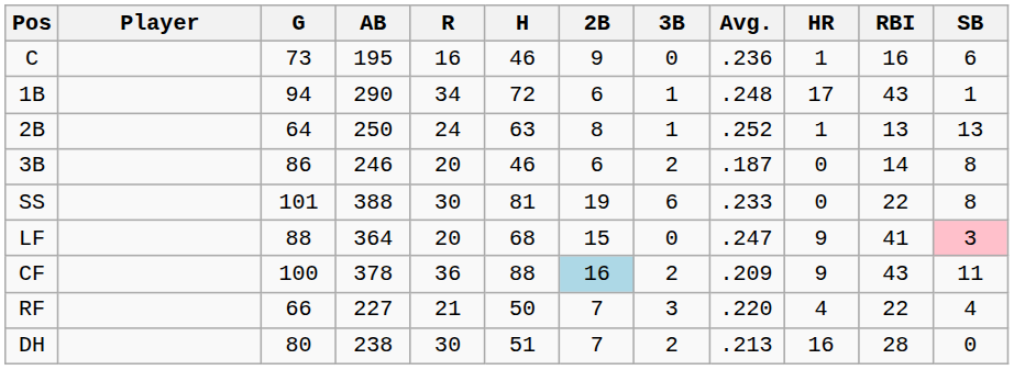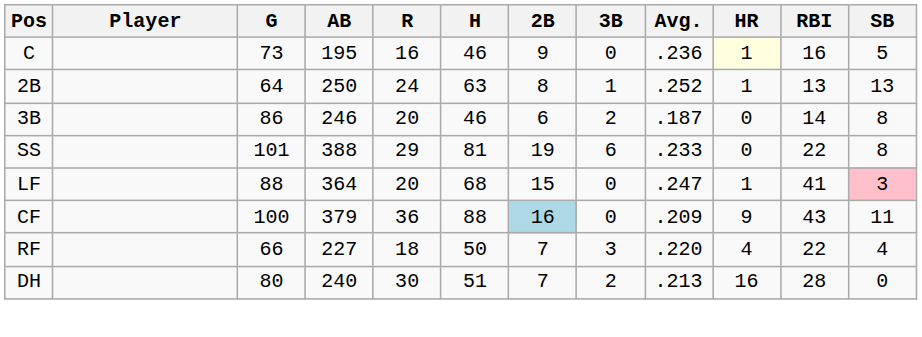C | HR: no background -> lightyellow background
C | SB: 6 -> 5
- row: 1B | 94 | 290 | 34 | 72 | 6 | 1 | .248 | 17 | 43 | 1
SS | R: 30 -> 29
LF | HR: 9 -> 1
CF | AB: 378 -> 379
CF | 3B: 2 -> 0
RF | R: 21 -> 18
DH | AB: 238 -> 240
